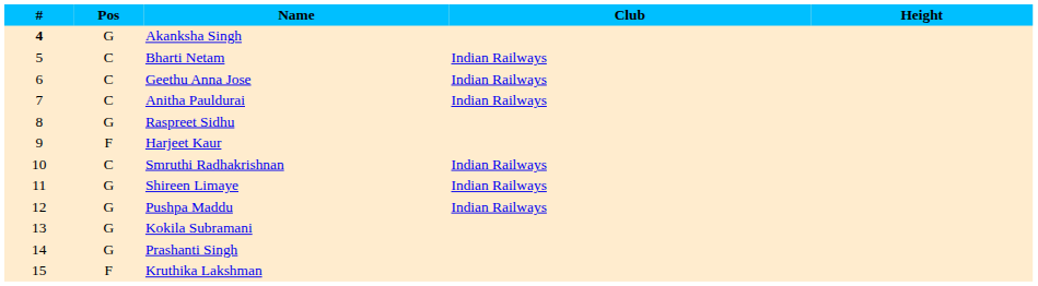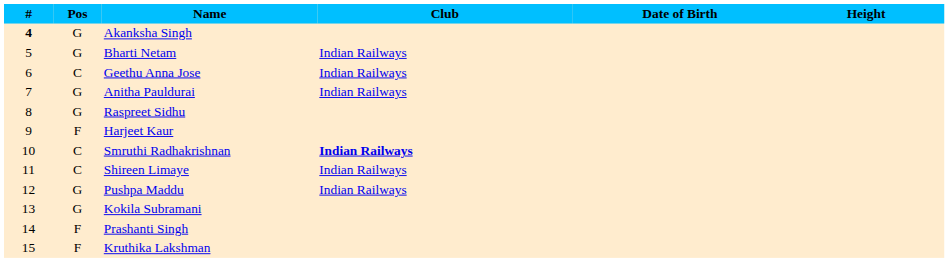+ column: Date of Birth
Bharti Netam | Pos: C -> G
Anitha Pauldurai | Pos: C -> G
Smruthi Radhakrishnan | Club: normal -> bold
Shireen Limaye | Pos: G -> C
Prashanti Singh | Pos: G -> F
